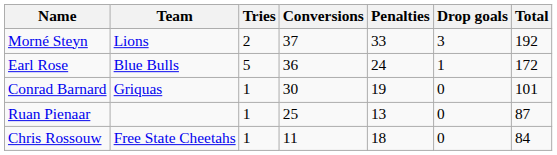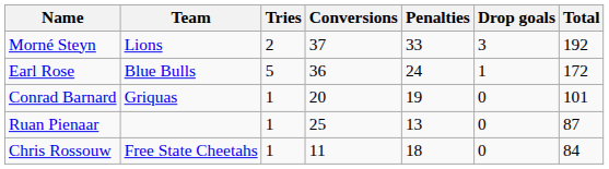Conrad Barnard | Conversions: 30 -> 20
